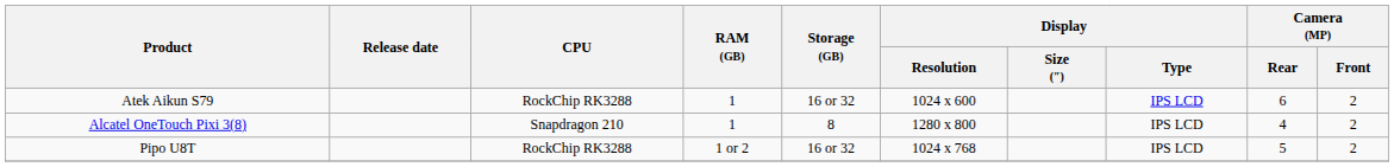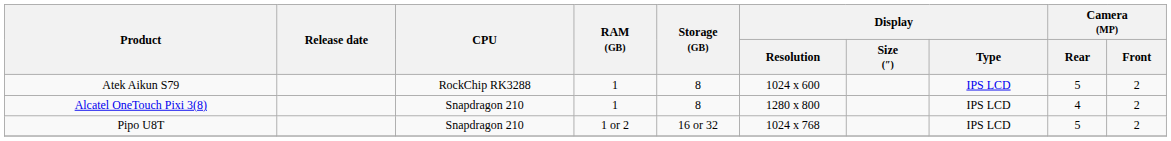Atek Aikun S79 | Storage (GB): 16 or 32 -> 8
Atek Aikun S79 | Camera (MP) / Rear: 6 -> 5
Pipo U8T | CPU: RockChip RK3288 -> Snapdragon 210
